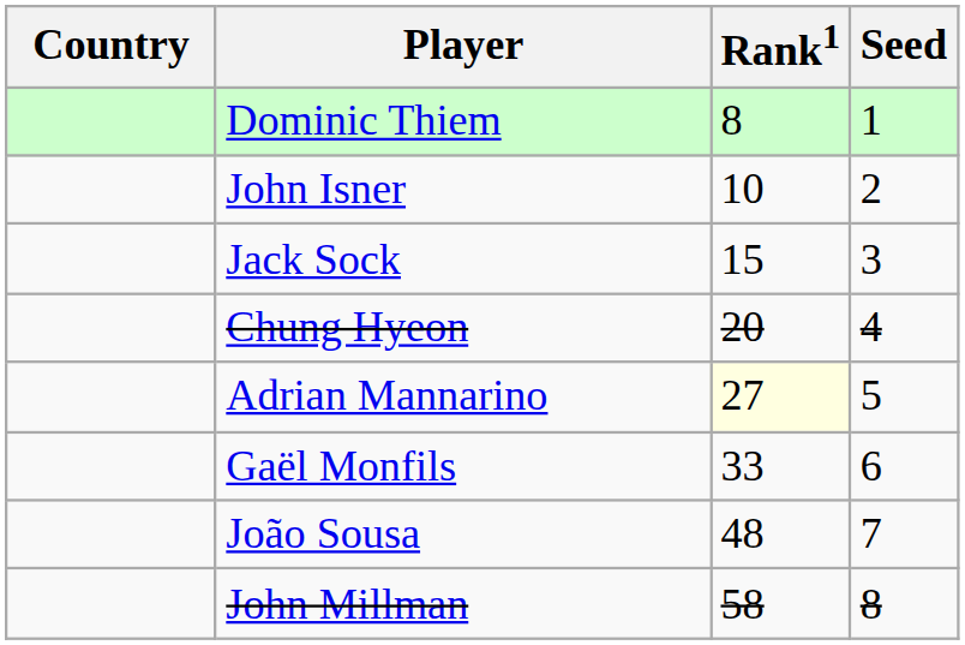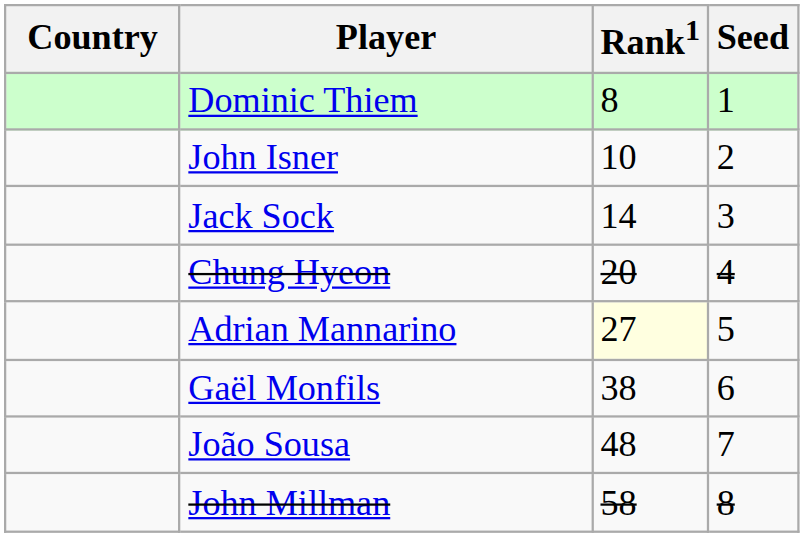Jack Sock | Rank1: 15 -> 14
Gaël Monfils | Rank1: 33 -> 38
